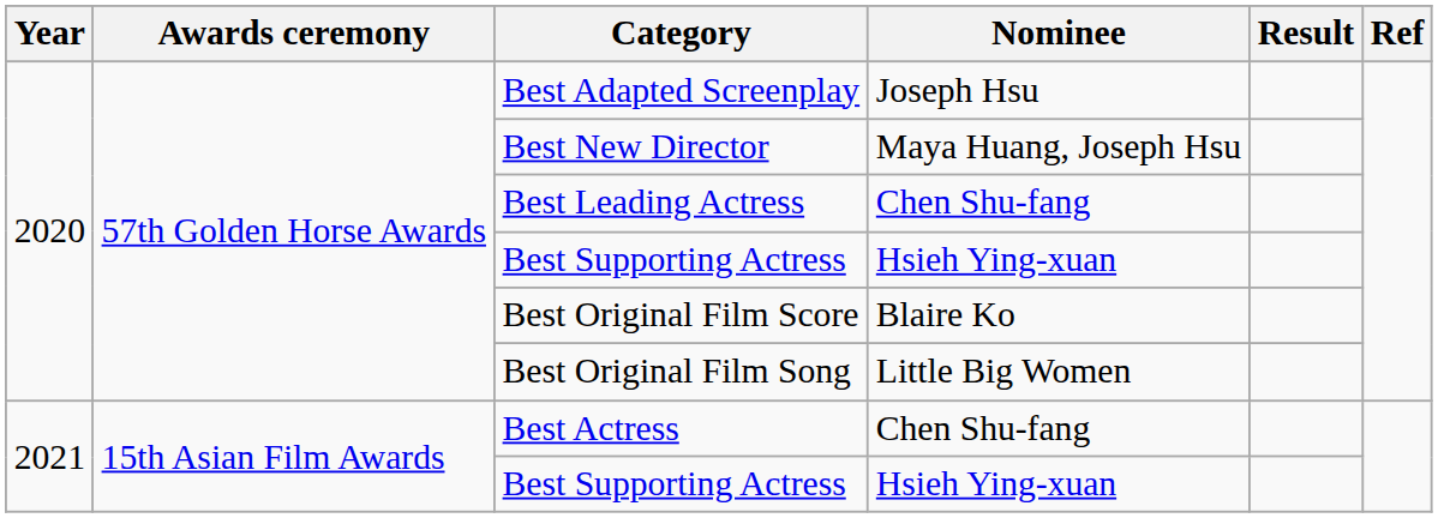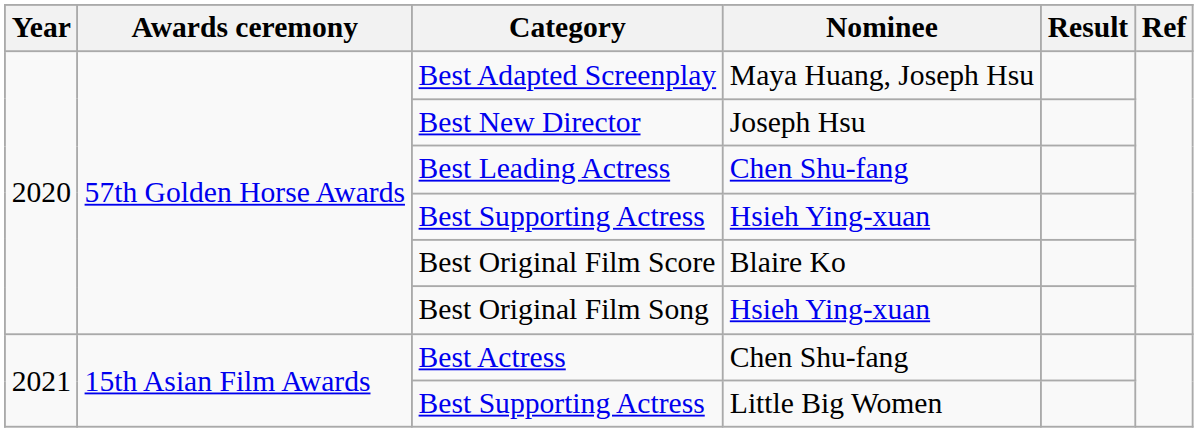Best Adapted Screenplay | Nominee: Joseph Hsu -> Maya Huang, Joseph Hsu
Best New Director | Nominee: Maya Huang, Joseph Hsu -> Joseph Hsu
Best Original Film Song | Nominee: Little Big Women -> Hsieh Ying-xuan
2021 / Best Supporting Actress | Nominee: Hsieh Ying-xuan -> Little Big Women
